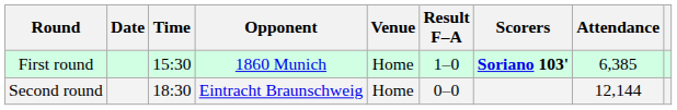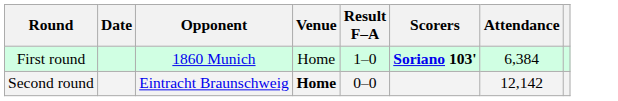- column: Time | 15:30 | 18:30
First round | Attendance: 6,385 -> 6,384
Second round | Venue: normal -> bold
Second round | Attendance: 12,144 -> 12,142
